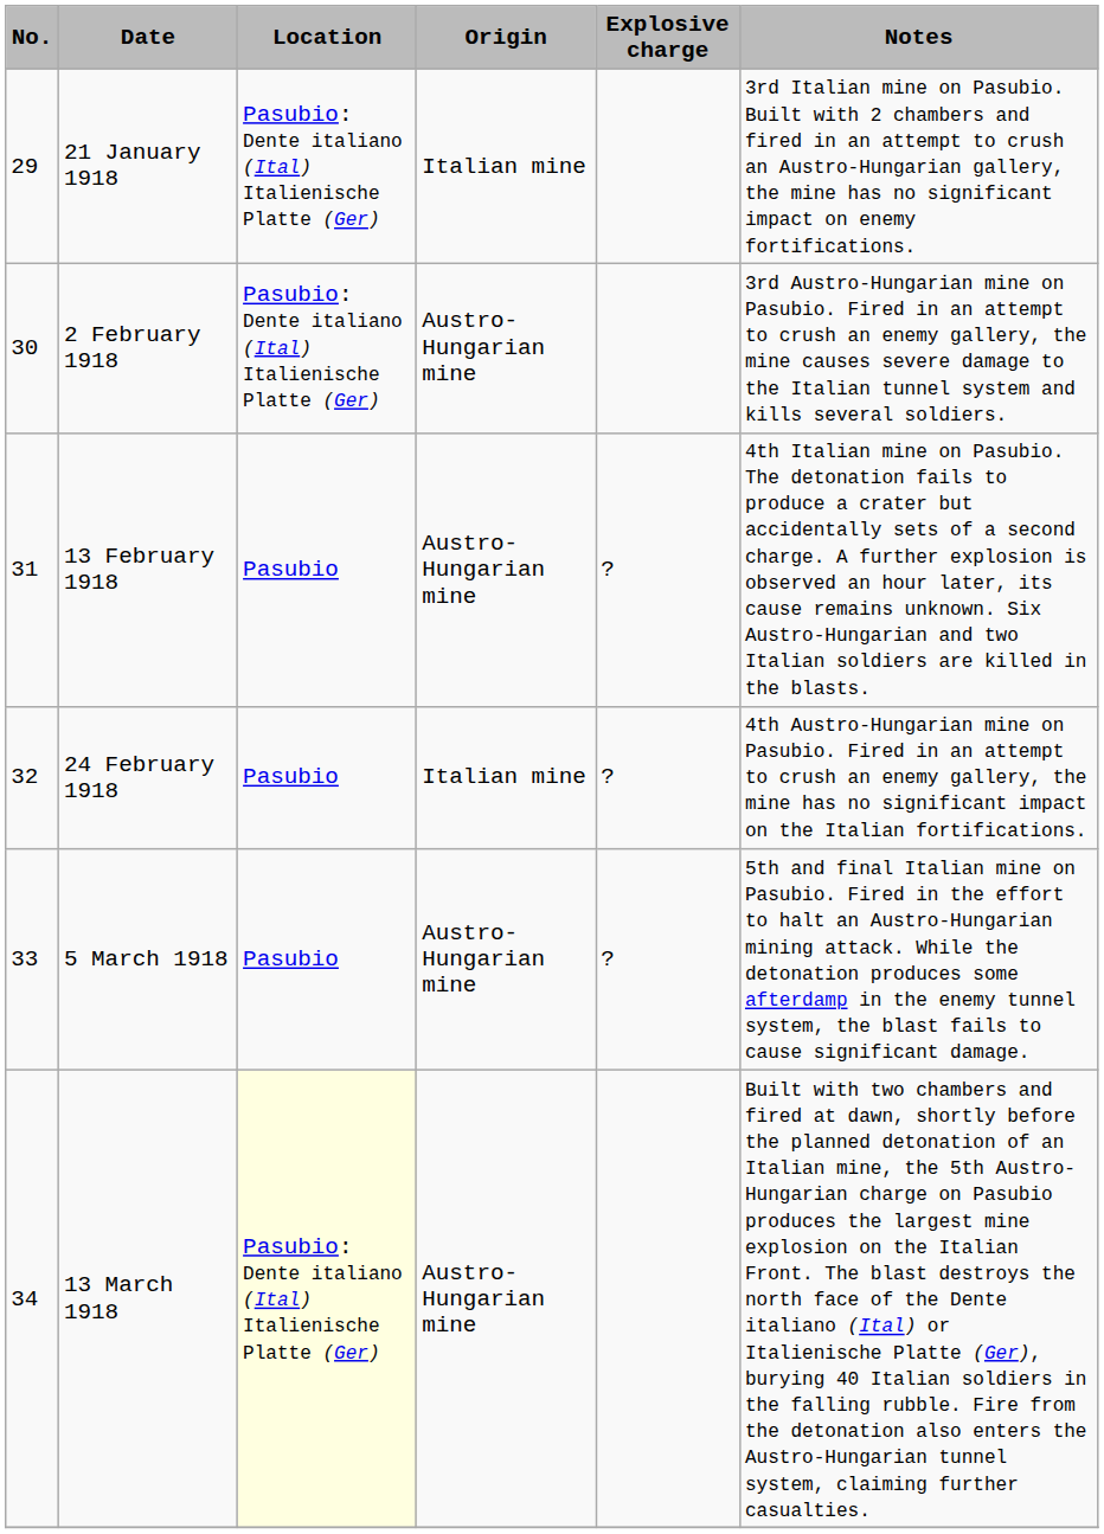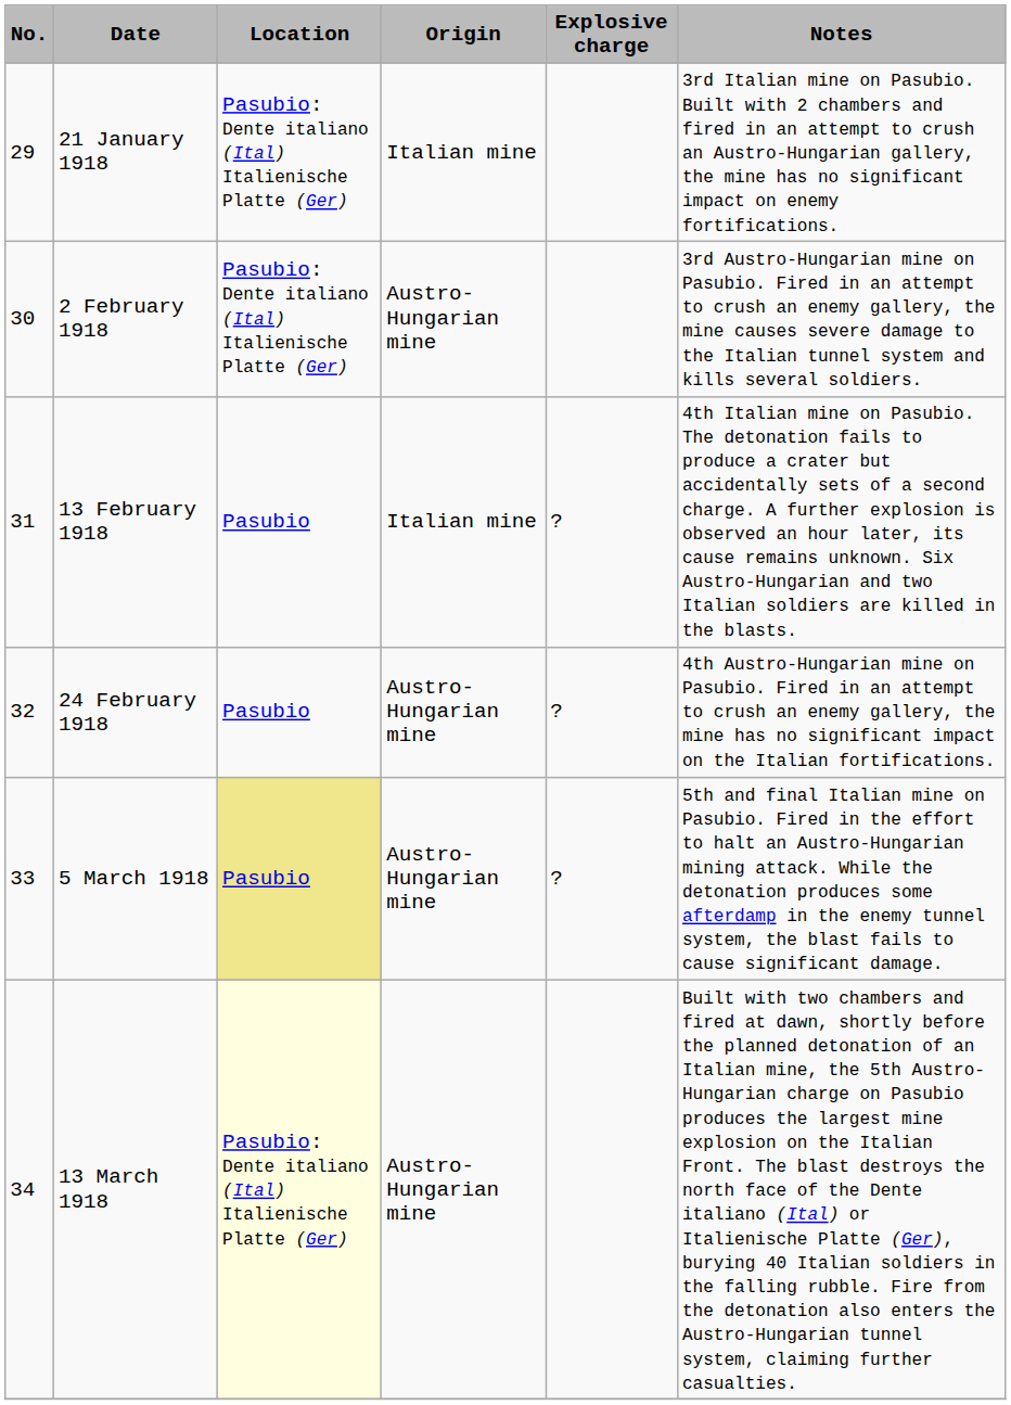13 February 1918 | Origin: Austro-Hungarian mine -> Italian mine
24 February 1918 | Origin: Italian mine -> Austro-Hungarian mine
5 March 1918 | Location: no background -> khaki background
